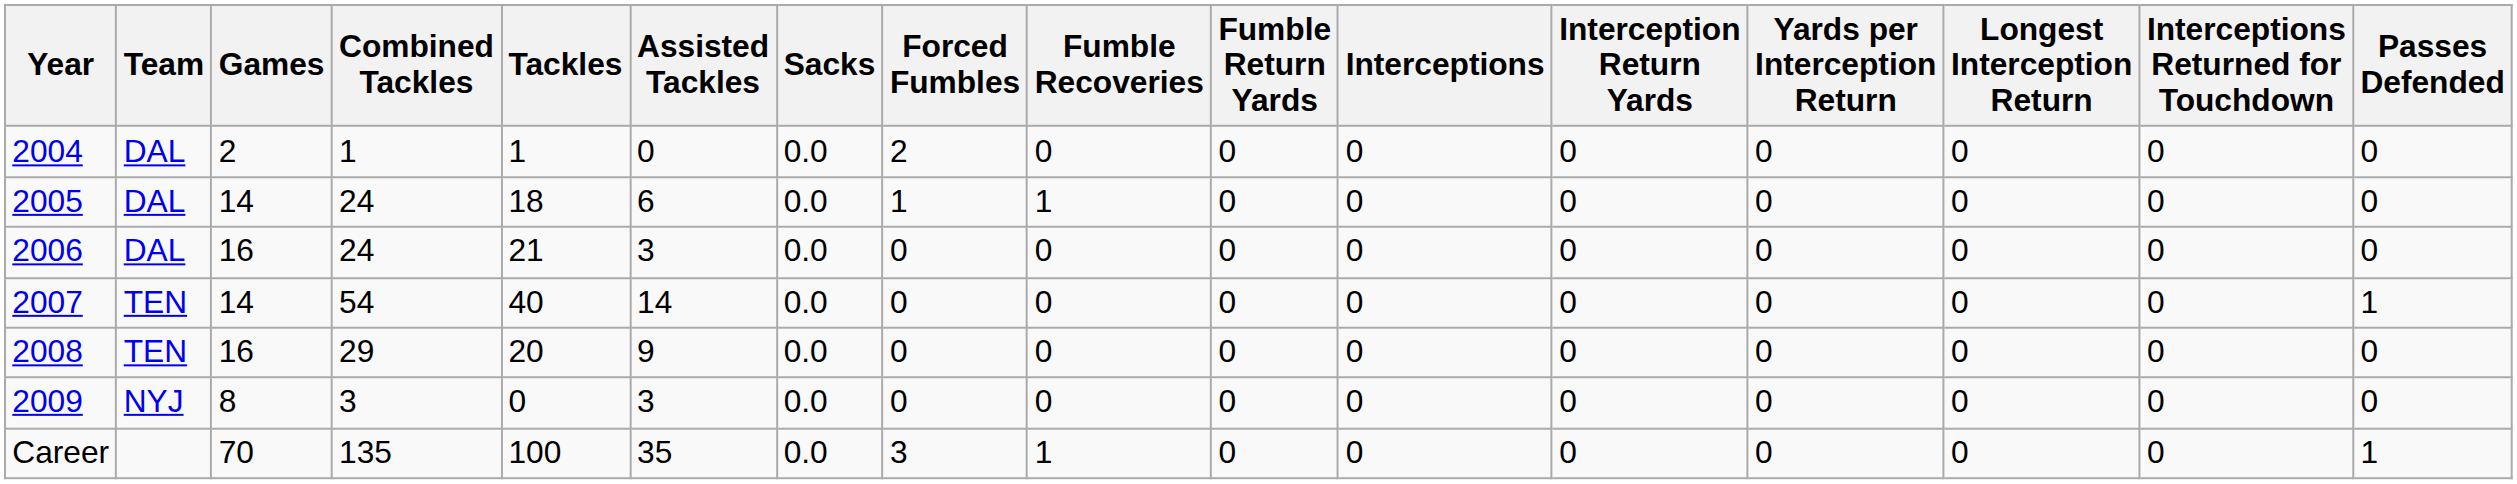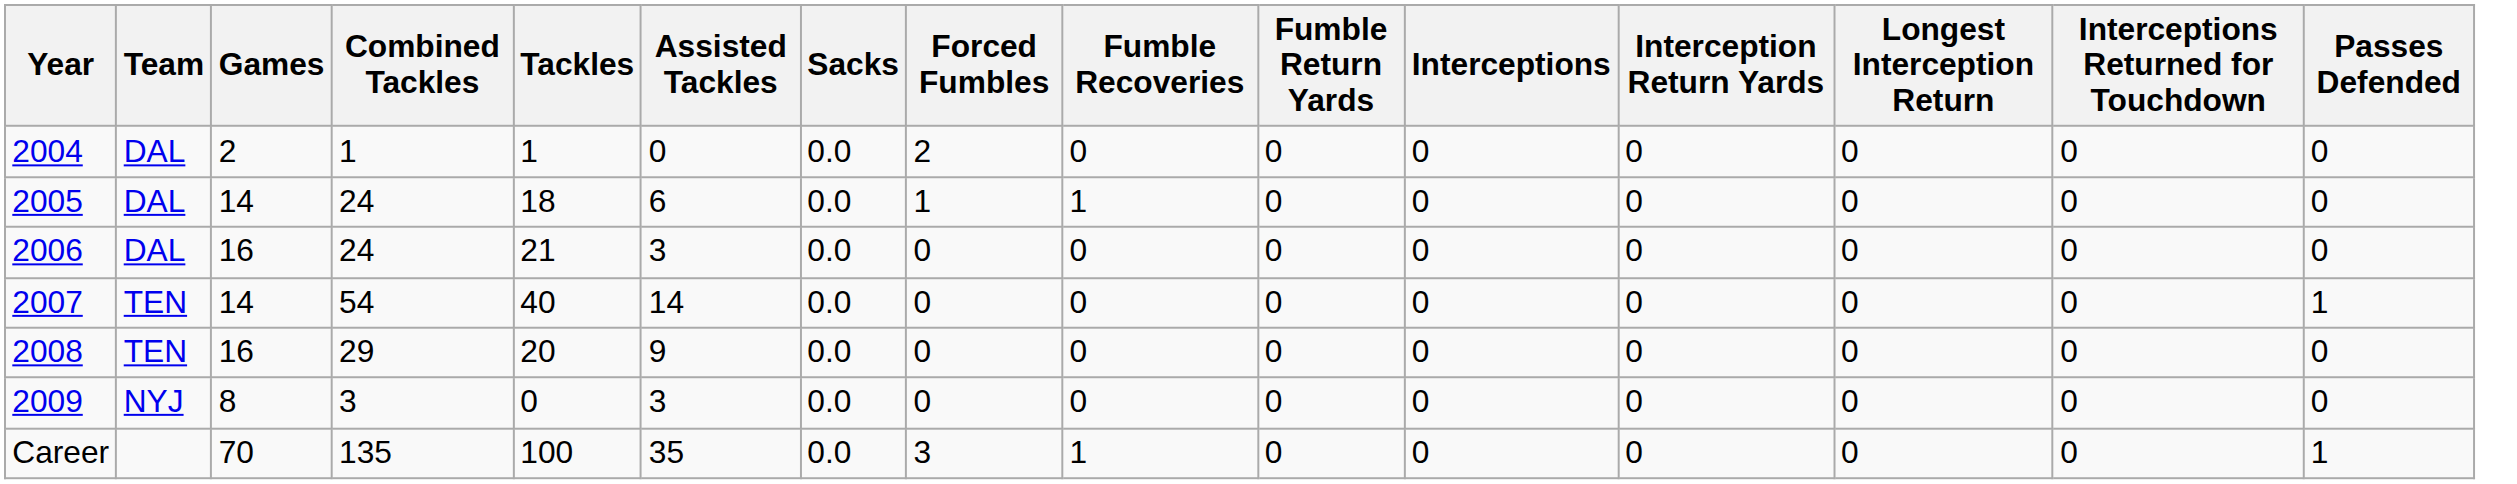- column: Yards per Interception Return | 0 | 0 | 0 | 0 | 0 | 0 | 0
